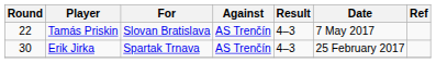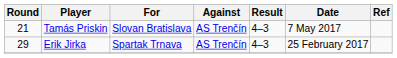Tamás Priskin | Round: 22 -> 21
Erik Jirka | Round: 30 -> 29
